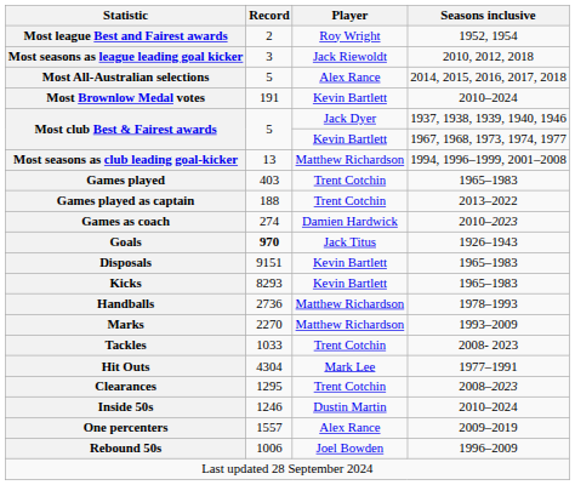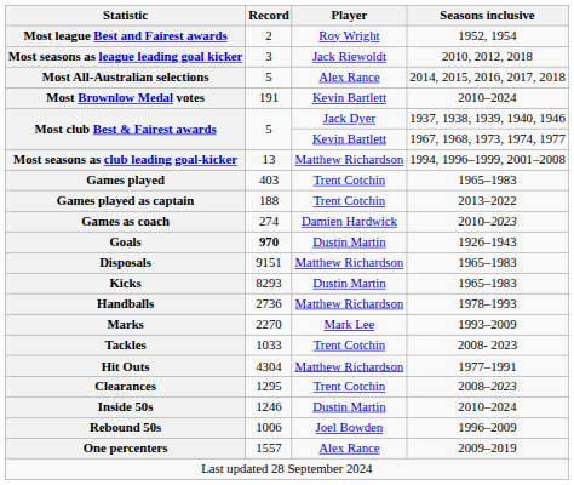Goals | Player: Jack Titus -> Dustin Martin
Disposals | Player: Kevin Bartlett -> Matthew Richardson
Kicks | Player: Kevin Bartlett -> Dustin Martin
Marks | Player: Matthew Richardson -> Mark Lee
Hit Outs | Player: Mark Lee -> Matthew Richardson
rows swapped: Rebound 50s <-> One percenters
